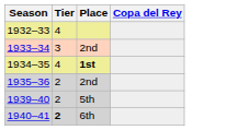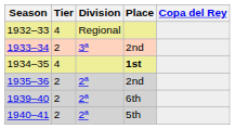+ column: Division | Regional | 3ª | 2ª | 2ª | 2ª
1933–34 | Tier: 3 -> 2
1939–40 | Place: 5th -> 6th
1940–41 | Tier: bold -> normal
1940–41 | Place: 6th -> 5th
